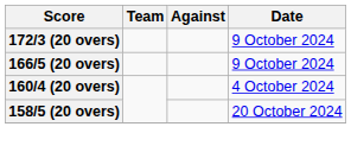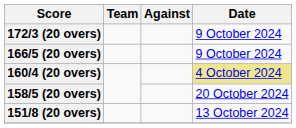160/4 (20 overs) | Date: no background -> khaki background
+ row: 151/8 (20 overs) | 13 October 2024
